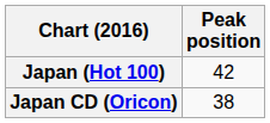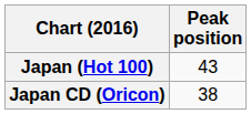Japan (Hot 100) | Peak position: 42 -> 43
